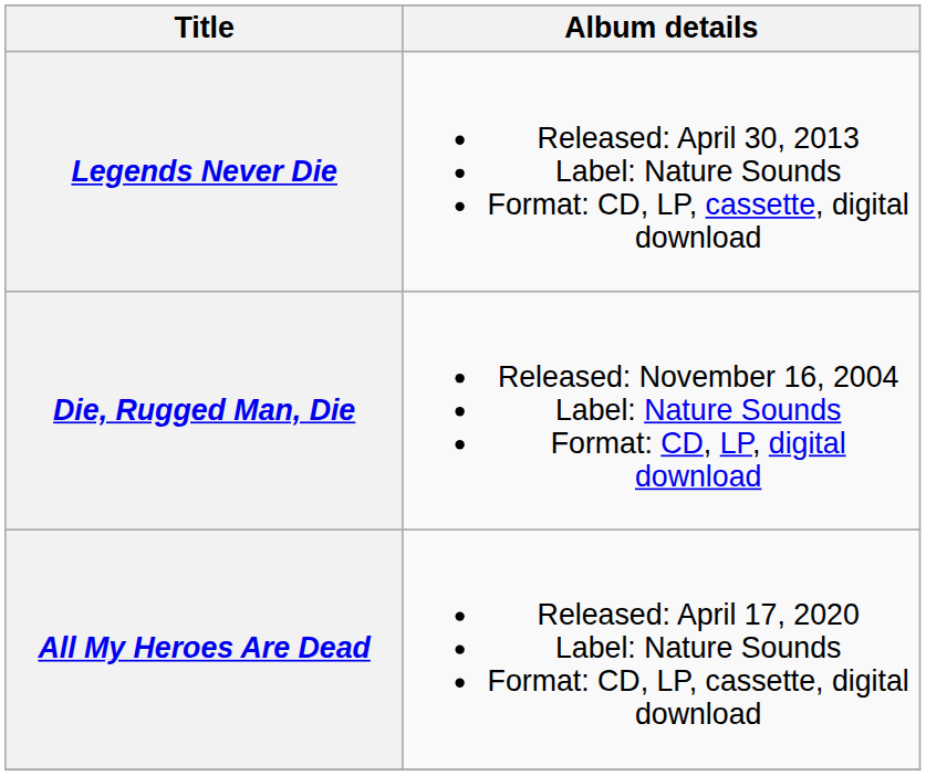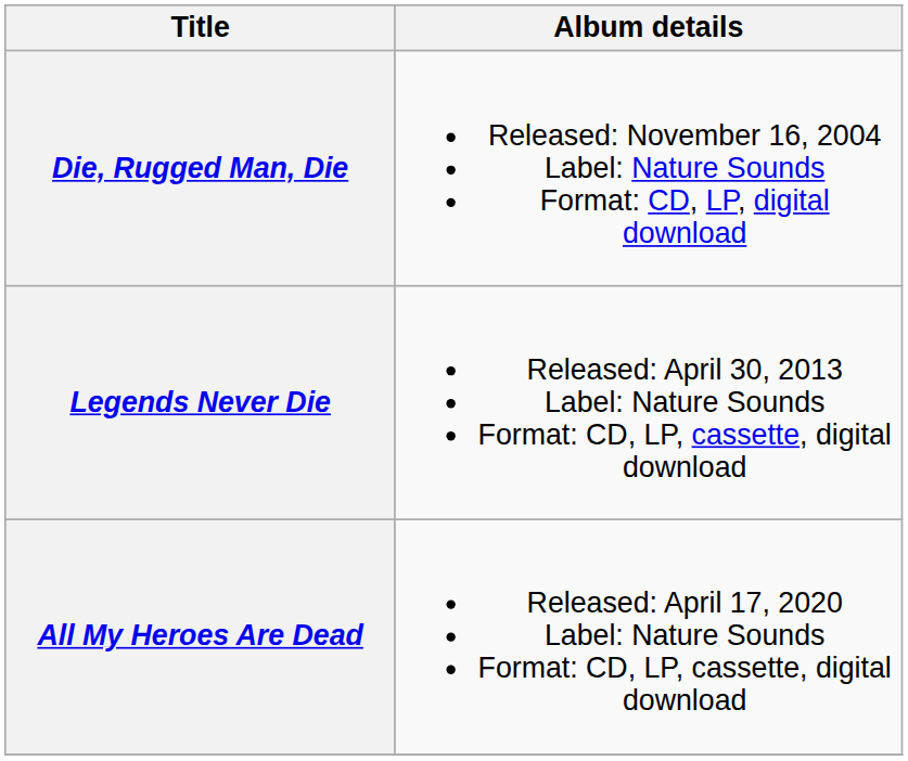rows swapped: Die, Rugged Man, Die <-> Legends Never Die
